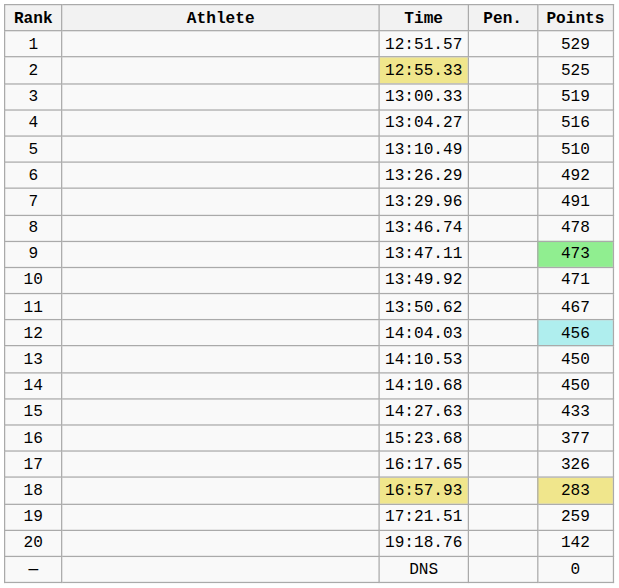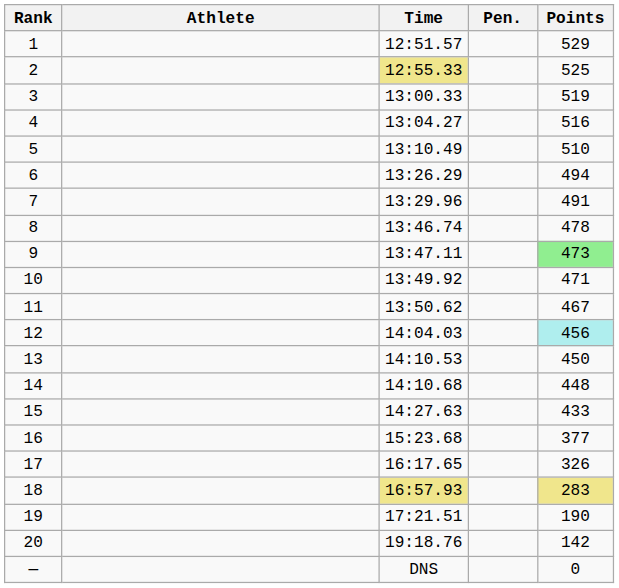6 | Points: 492 -> 494
14 | Points: 450 -> 448
19 | Points: 259 -> 190
